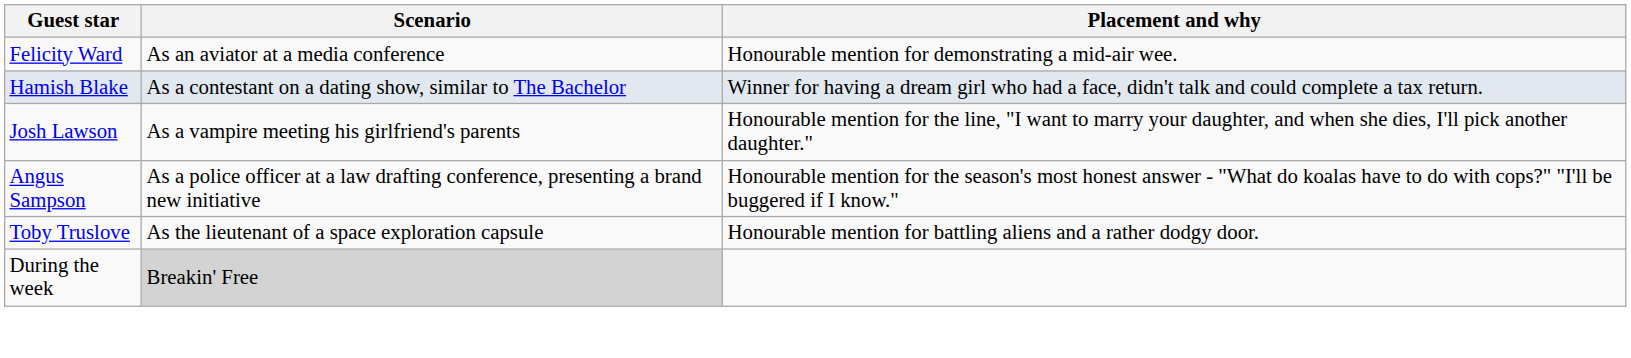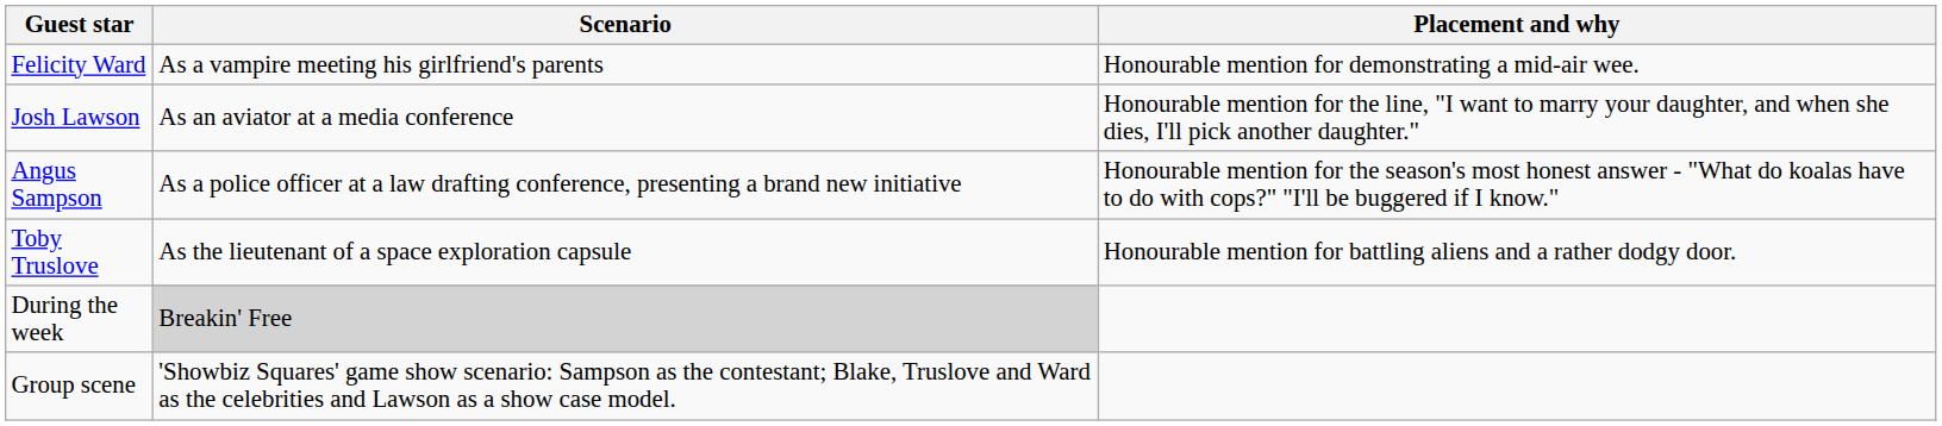Felicity Ward | Scenario: As an aviator at a media conference -> As a vampire meeting his girlfriend's parents
- row: Hamish Blake | As a contestant on a dating show, similar to The Bachelor | Winner for having a dream girl who had a face, didn't talk and could complete a tax return.
Josh Lawson | Scenario: As a vampire meeting his girlfriend's parents -> As an aviator at a media conference
+ row: Group scene | 'Showbiz Squares' game show scenario: Sampson as the contestant; Blake, Truslove and Ward as the celebrities and Lawson as a show case model.
